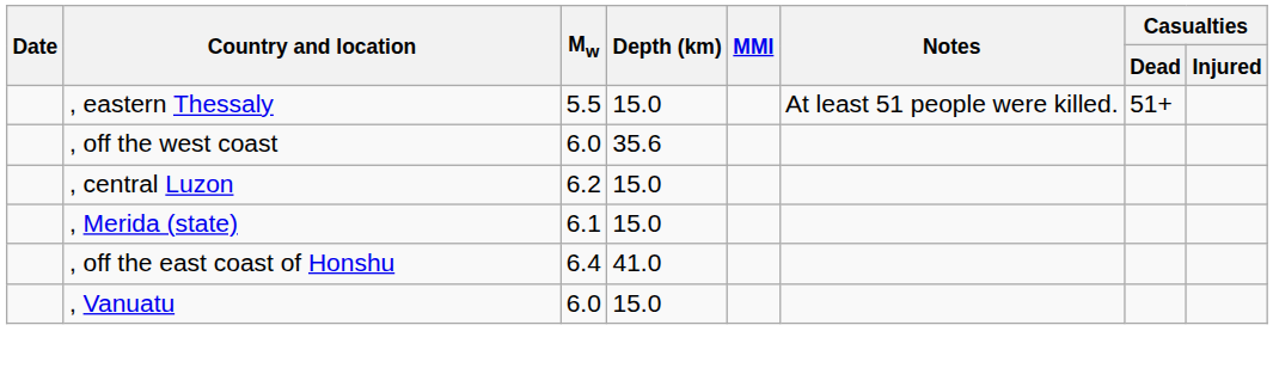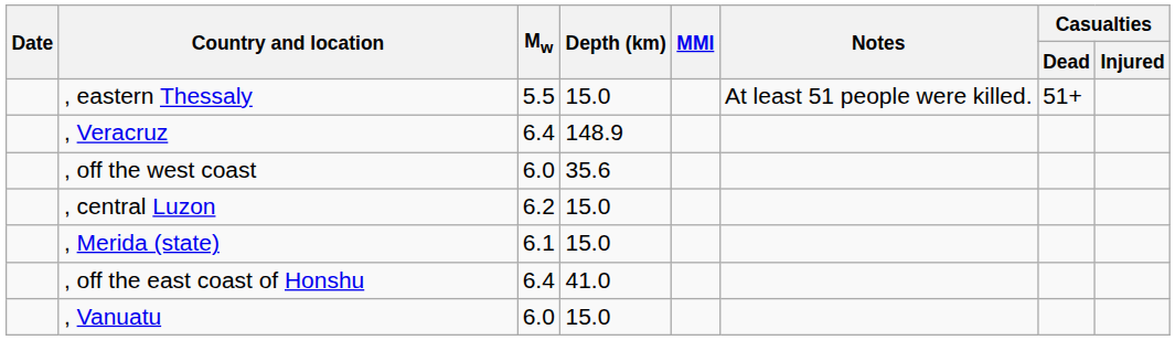+ row: , Veracruz | 6.4 | 148.9
